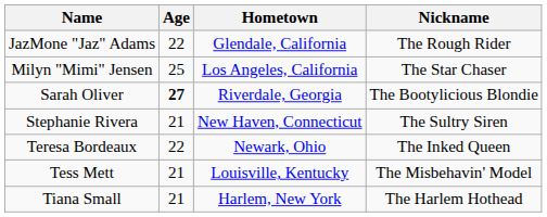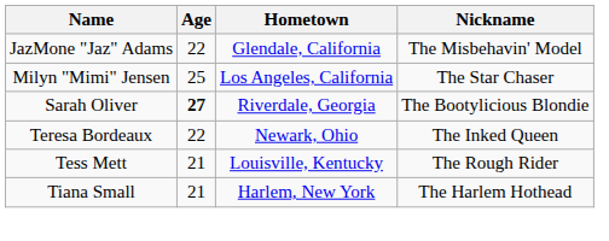JazMone "Jaz" Adams | Nickname: The Rough Rider -> The Misbehavin' Model
- row: Stephanie Rivera | 21 | New Haven, Connecticut | The Sultry Siren
Tess Mett | Nickname: The Misbehavin' Model -> The Rough Rider
